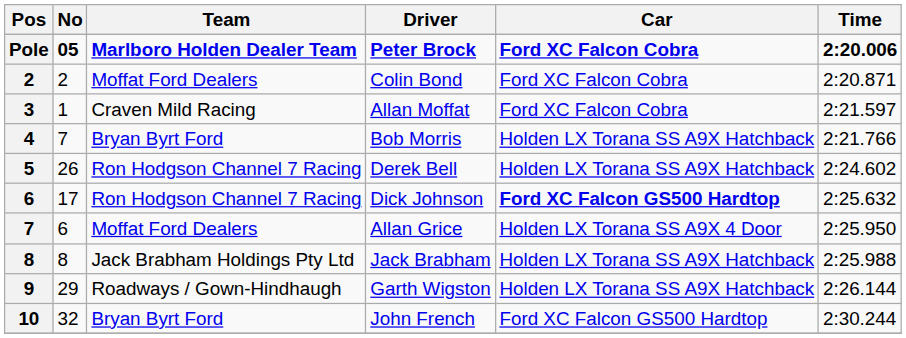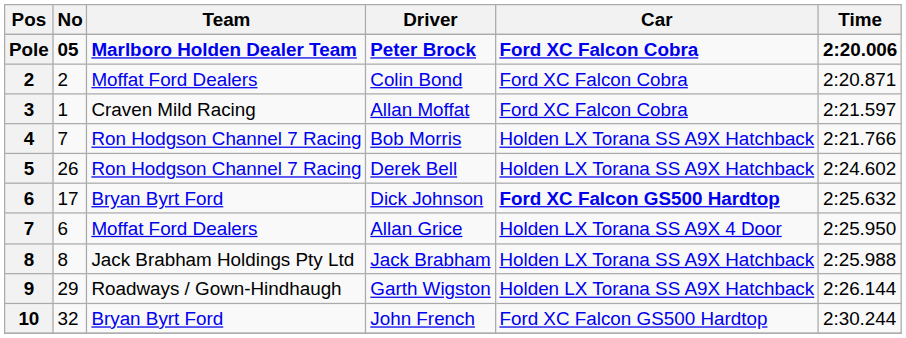Bob Morris | Team: Bryan Byrt Ford -> Ron Hodgson Channel 7 Racing
Dick Johnson | Team: Ron Hodgson Channel 7 Racing -> Bryan Byrt Ford
